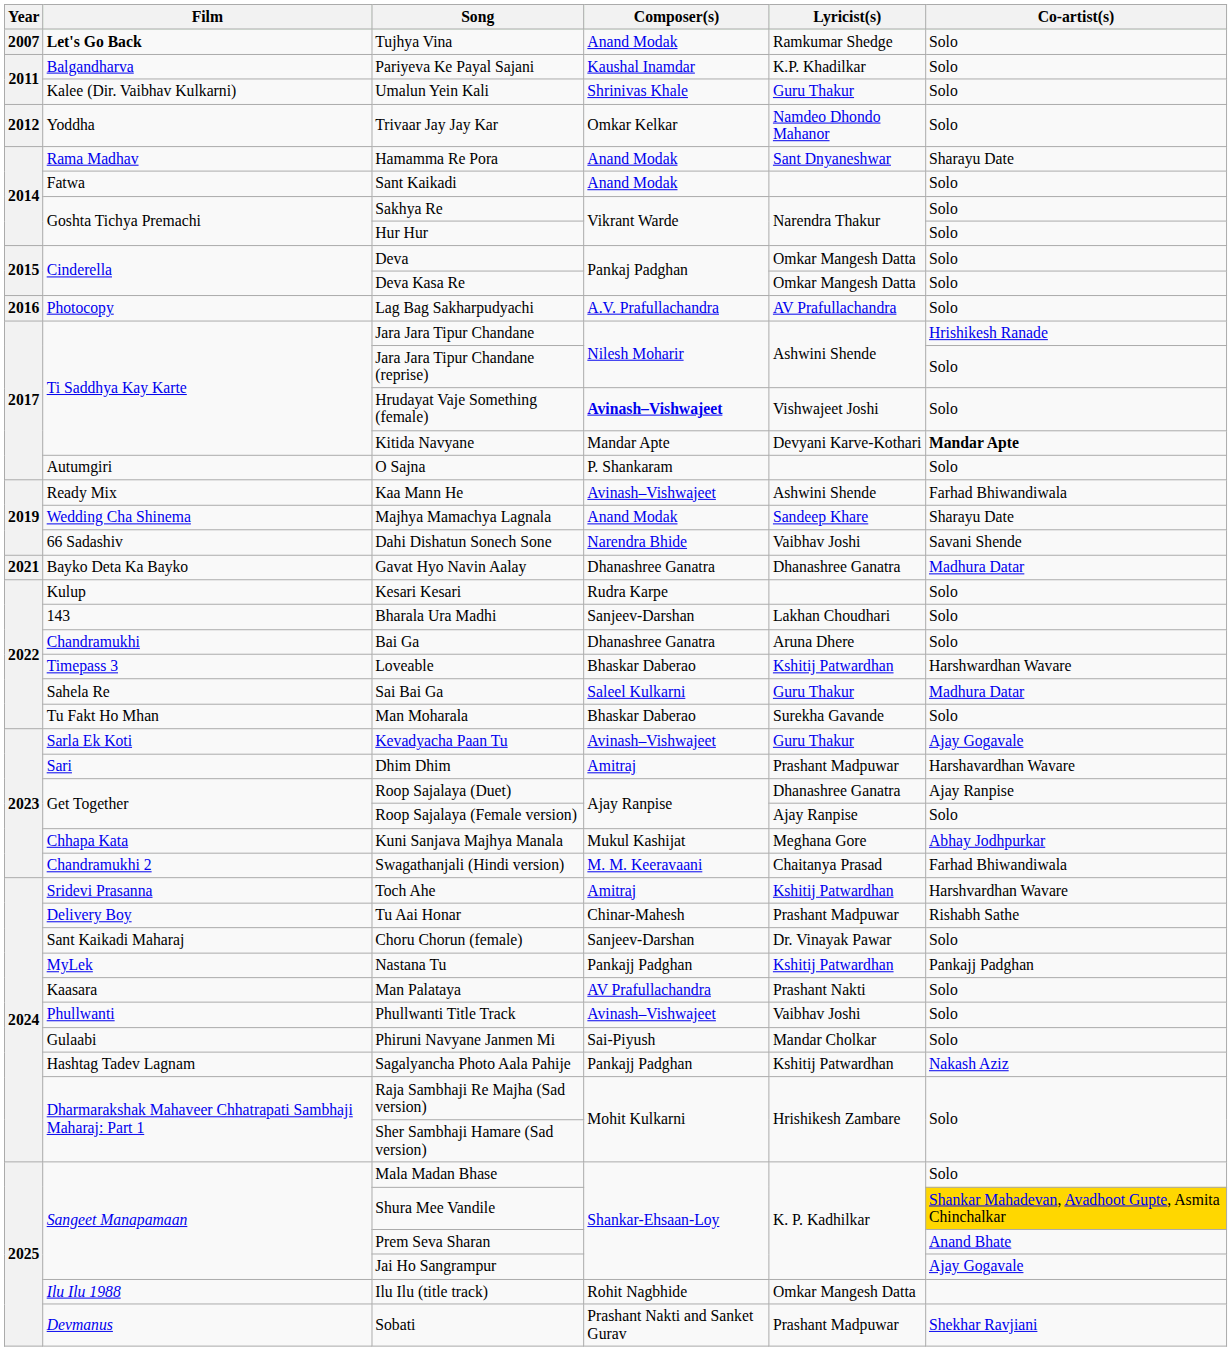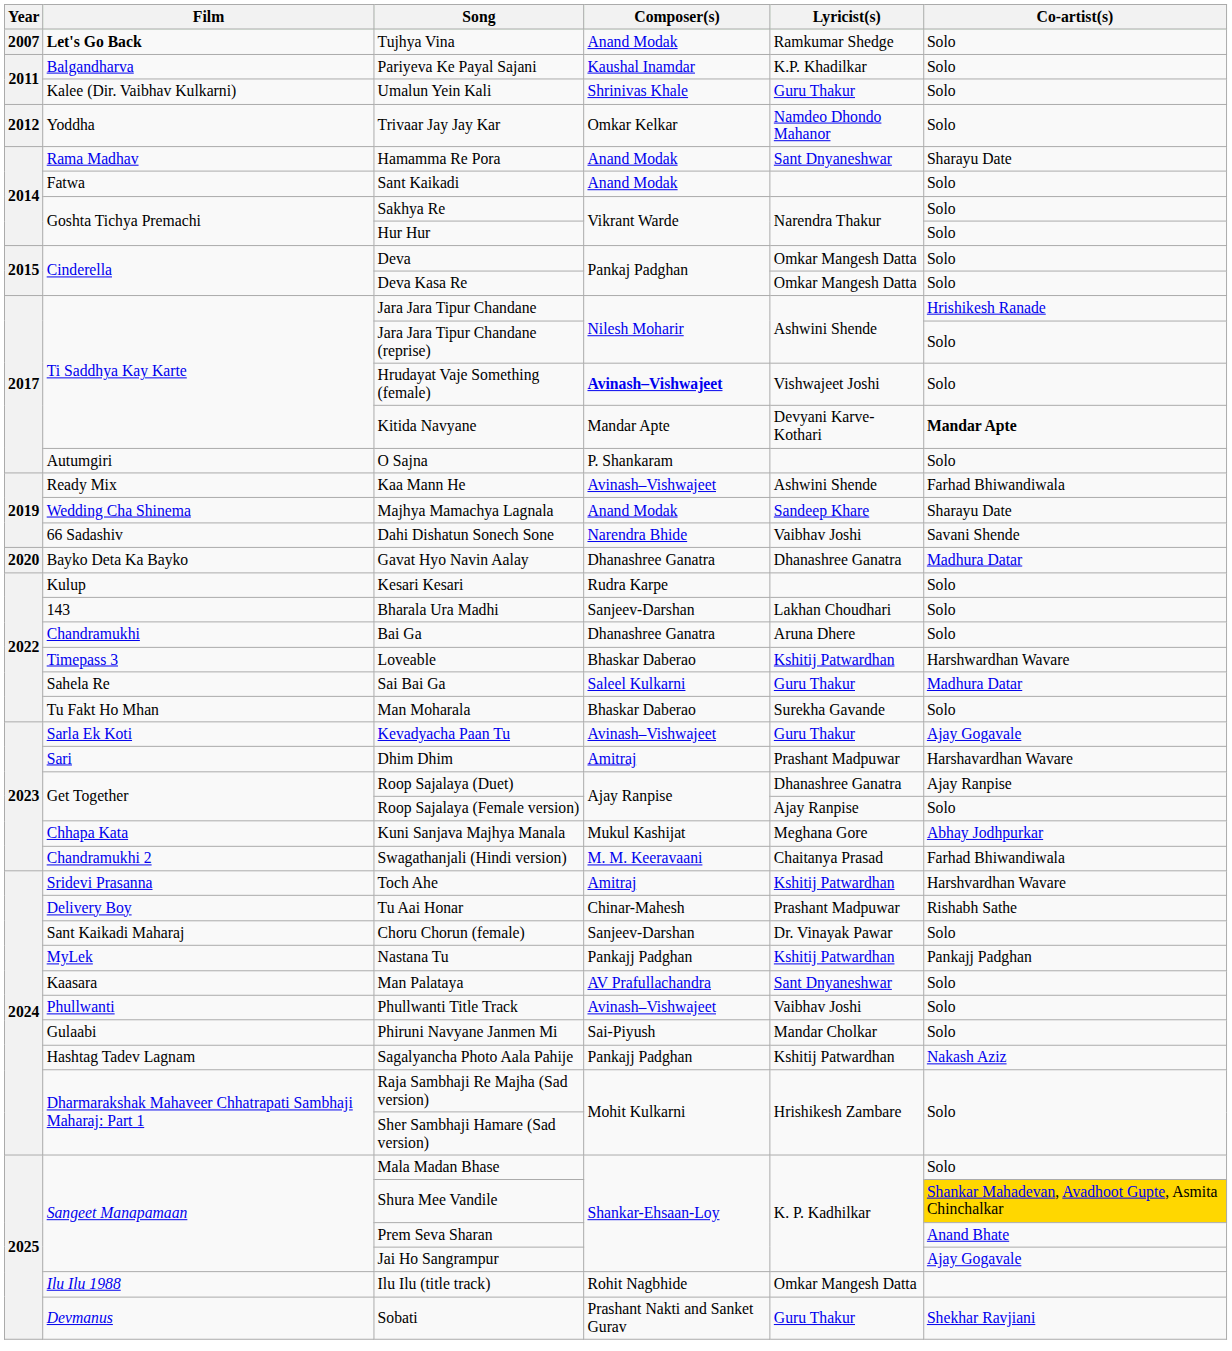- row: 2016 | Photocopy | Lag Bag Sakharpudyachi | A.V. Prafullachandra | AV Prafullachandra | Solo
Gavat Hyo Navin Aalay | Year: 2021 -> 2020
Man Palataya | Lyricist(s): Prashant Nakti -> Sant Dnyaneshwar
Sobati | Lyricist(s): Prashant Madpuwar -> Guru Thakur
